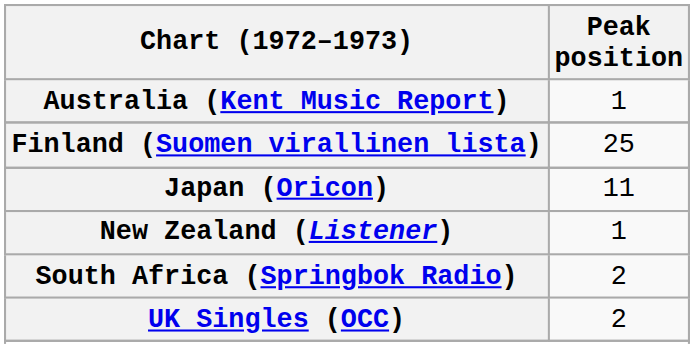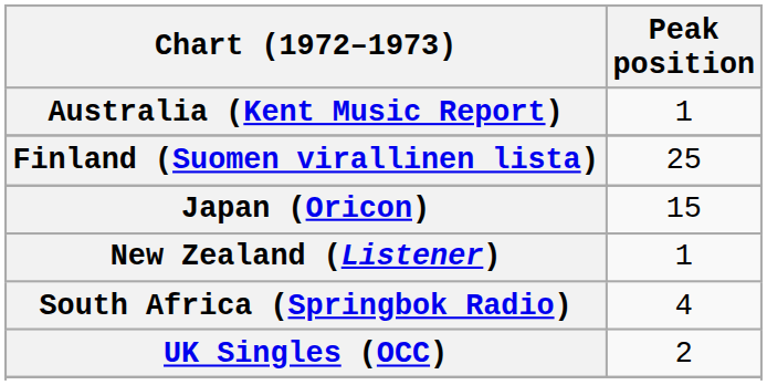Japan (Oricon) | Peak position: 11 -> 15
South Africa (Springbok Radio) | Peak position: 2 -> 4
